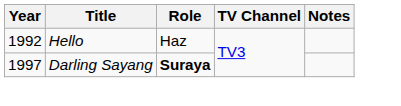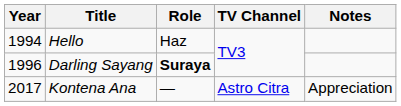Hello | Year: 1992 -> 1994
Darling Sayang | Year: 1997 -> 1996
+ row: 2017 | Kontena Ana | — | Astro Citra | Appreciation
